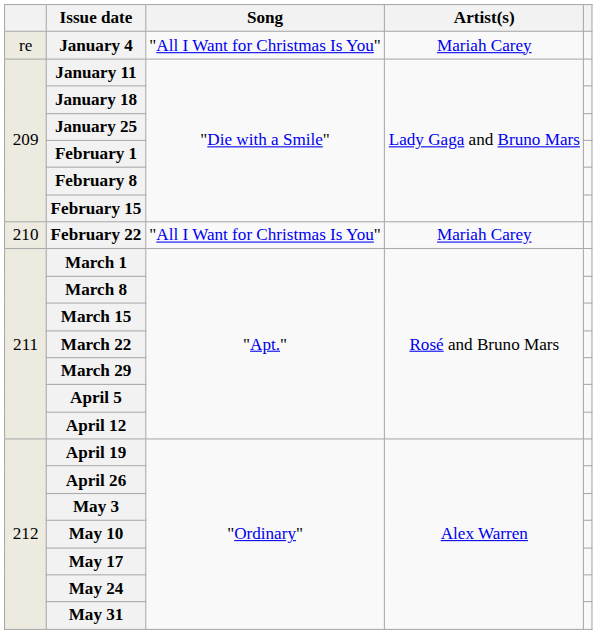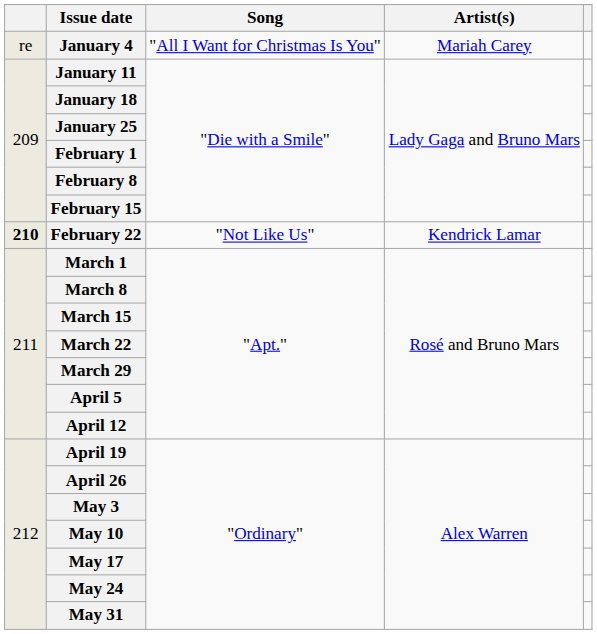February 22 | column 1: normal -> bold
February 22 | Song: "All I Want for Christmas Is You" -> "Not Like Us"
February 22 | Artist(s): Mariah Carey -> Kendrick Lamar
